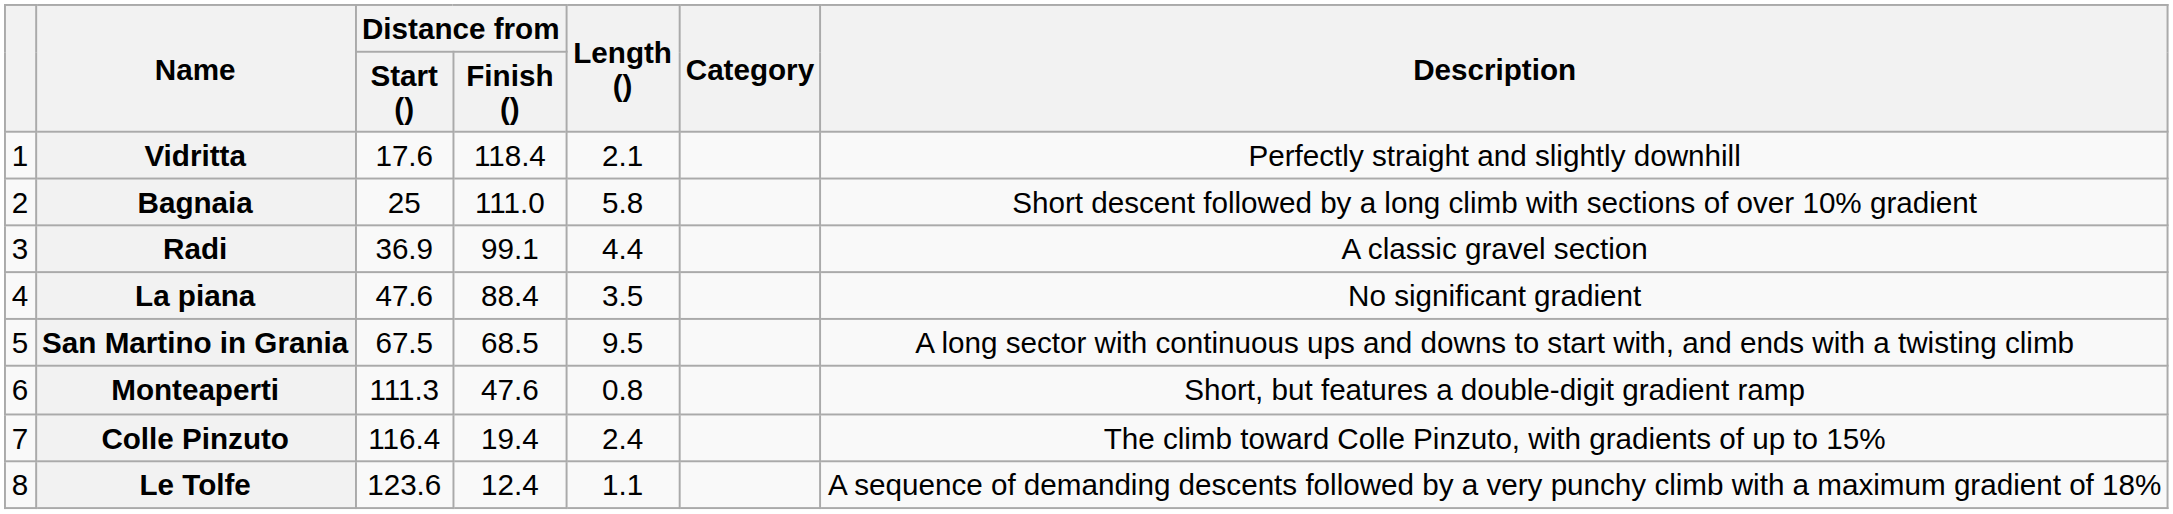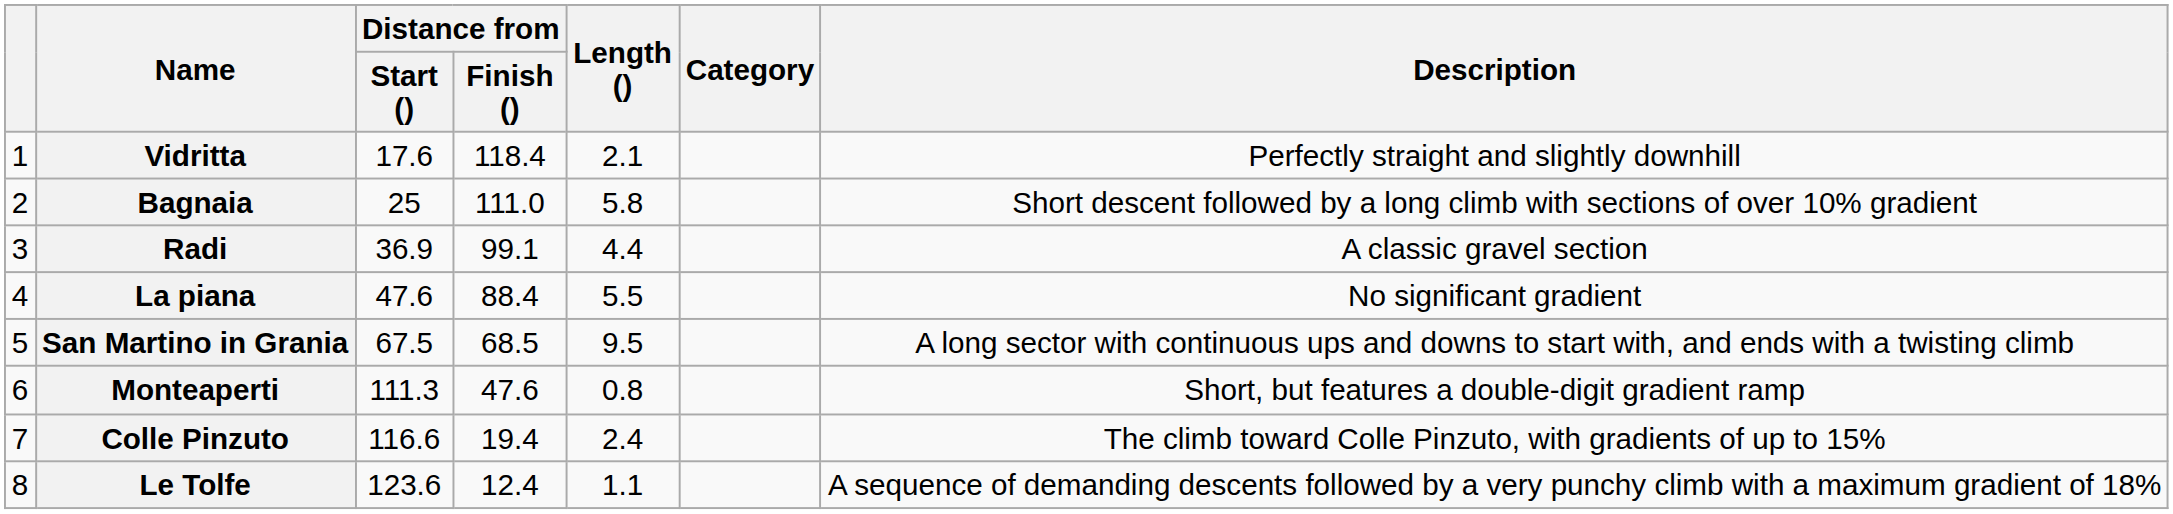La piana | Length (): 3.5 -> 5.5
Colle Pinzuto | Distance from / Start (): 116.4 -> 116.6
